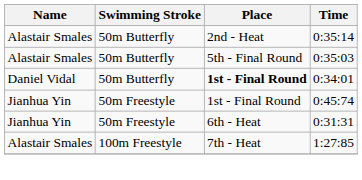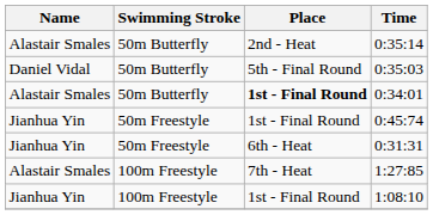0:35:03 | Name: Alastair Smales -> Daniel Vidal
0:34:01 | Name: Daniel Vidal -> Alastair Smales
+ row: Jianhua Yin | 100m Freestyle | 1st - Final Round | 1:08:10
